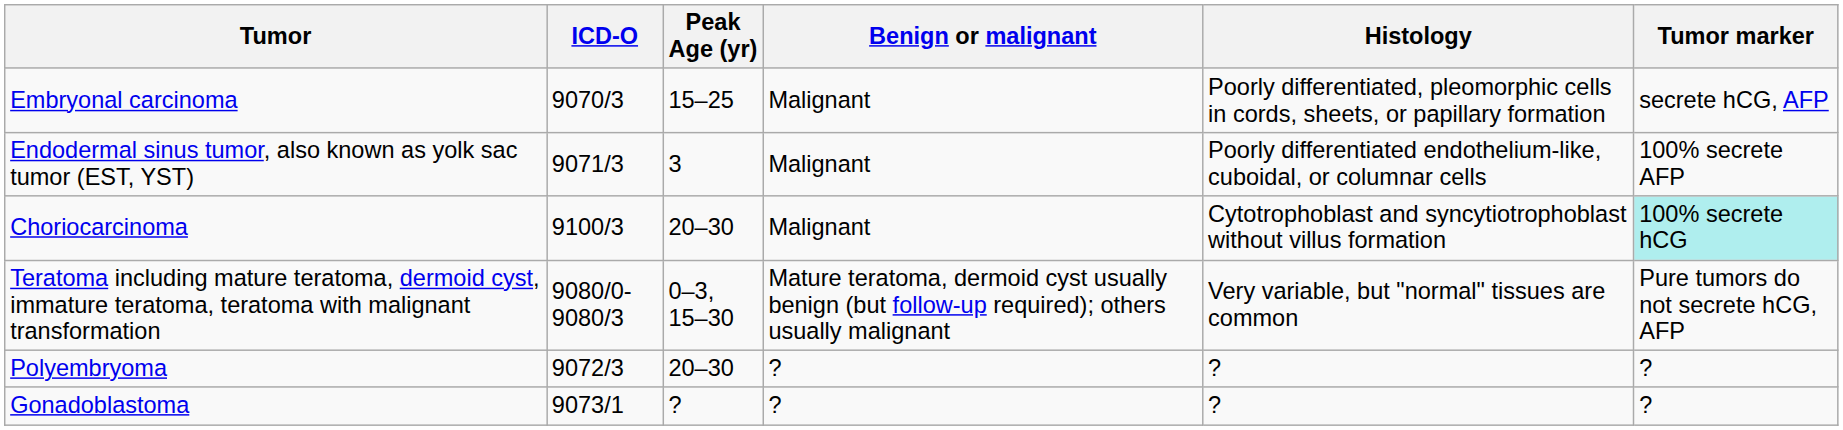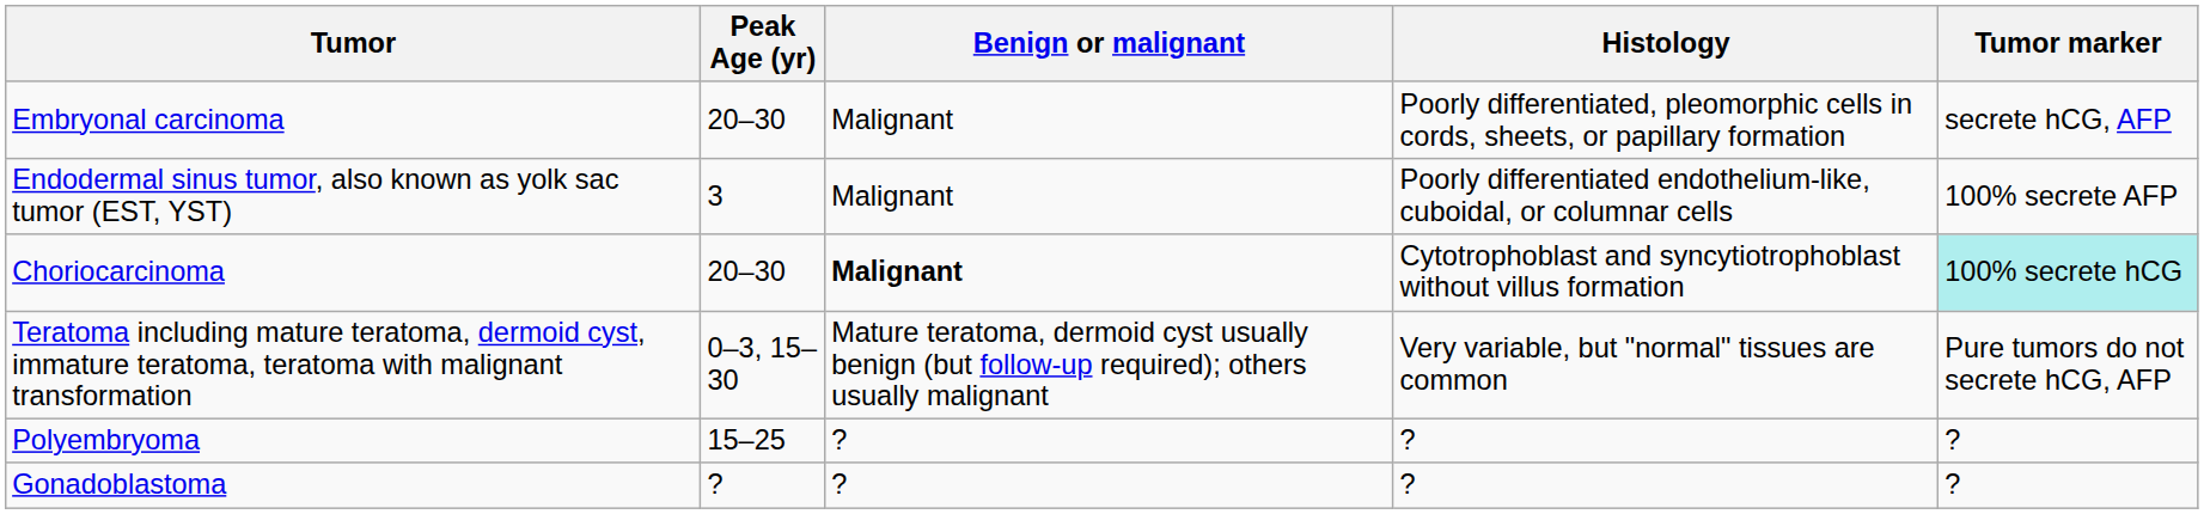- column: ICD-O | 9070/3 | 9071/3 | 9100/3 | 9080/0-9080/3 | 9072/3 | 9073/1
Embryonal carcinoma | Peak Age (yr): 15–25 -> 20–30
Choriocarcinoma | Benign or malignant: normal -> bold
Polyembryoma | Peak Age (yr): 20–30 -> 15–25
